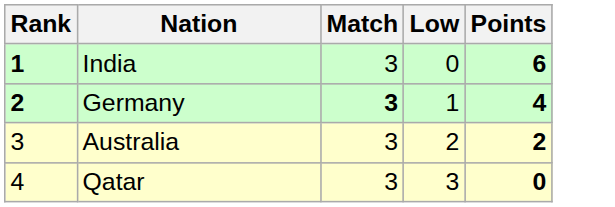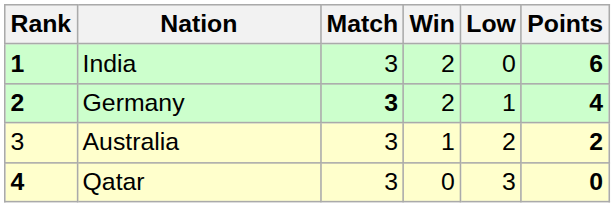+ column: Win | 2 | 2 | 1 | 0
Qatar | Rank: normal -> bold
